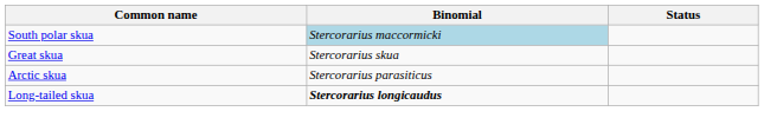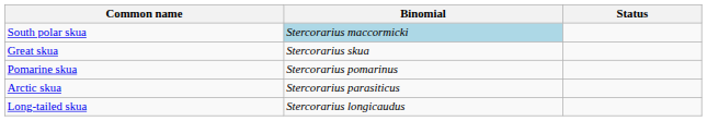+ row: Pomarine skua | Stercorarius pomarinus
Long-tailed skua | Binomial: bold -> normal
